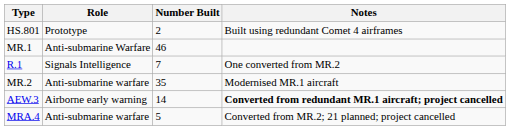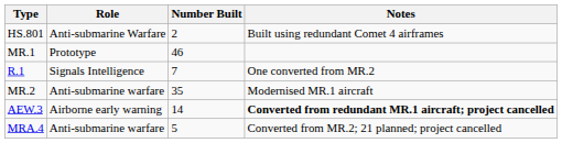HS.801 | Role: Prototype -> Anti-submarine Warfare
MR.1 | Role: Anti-submarine Warfare -> Prototype
